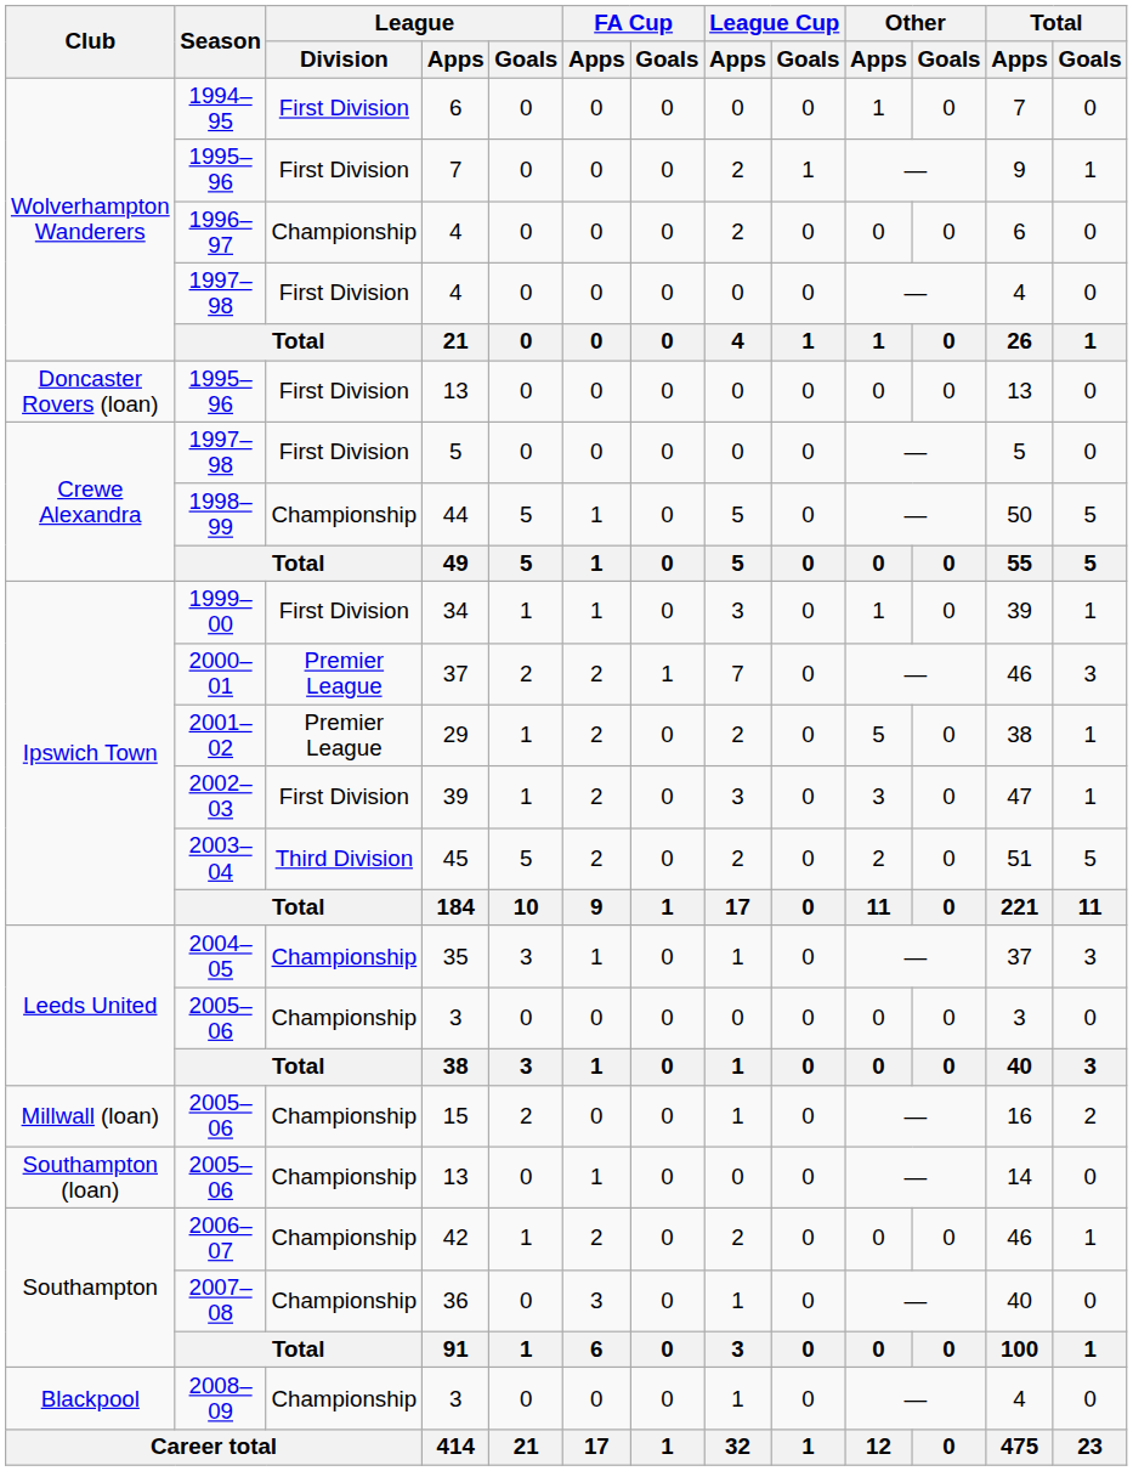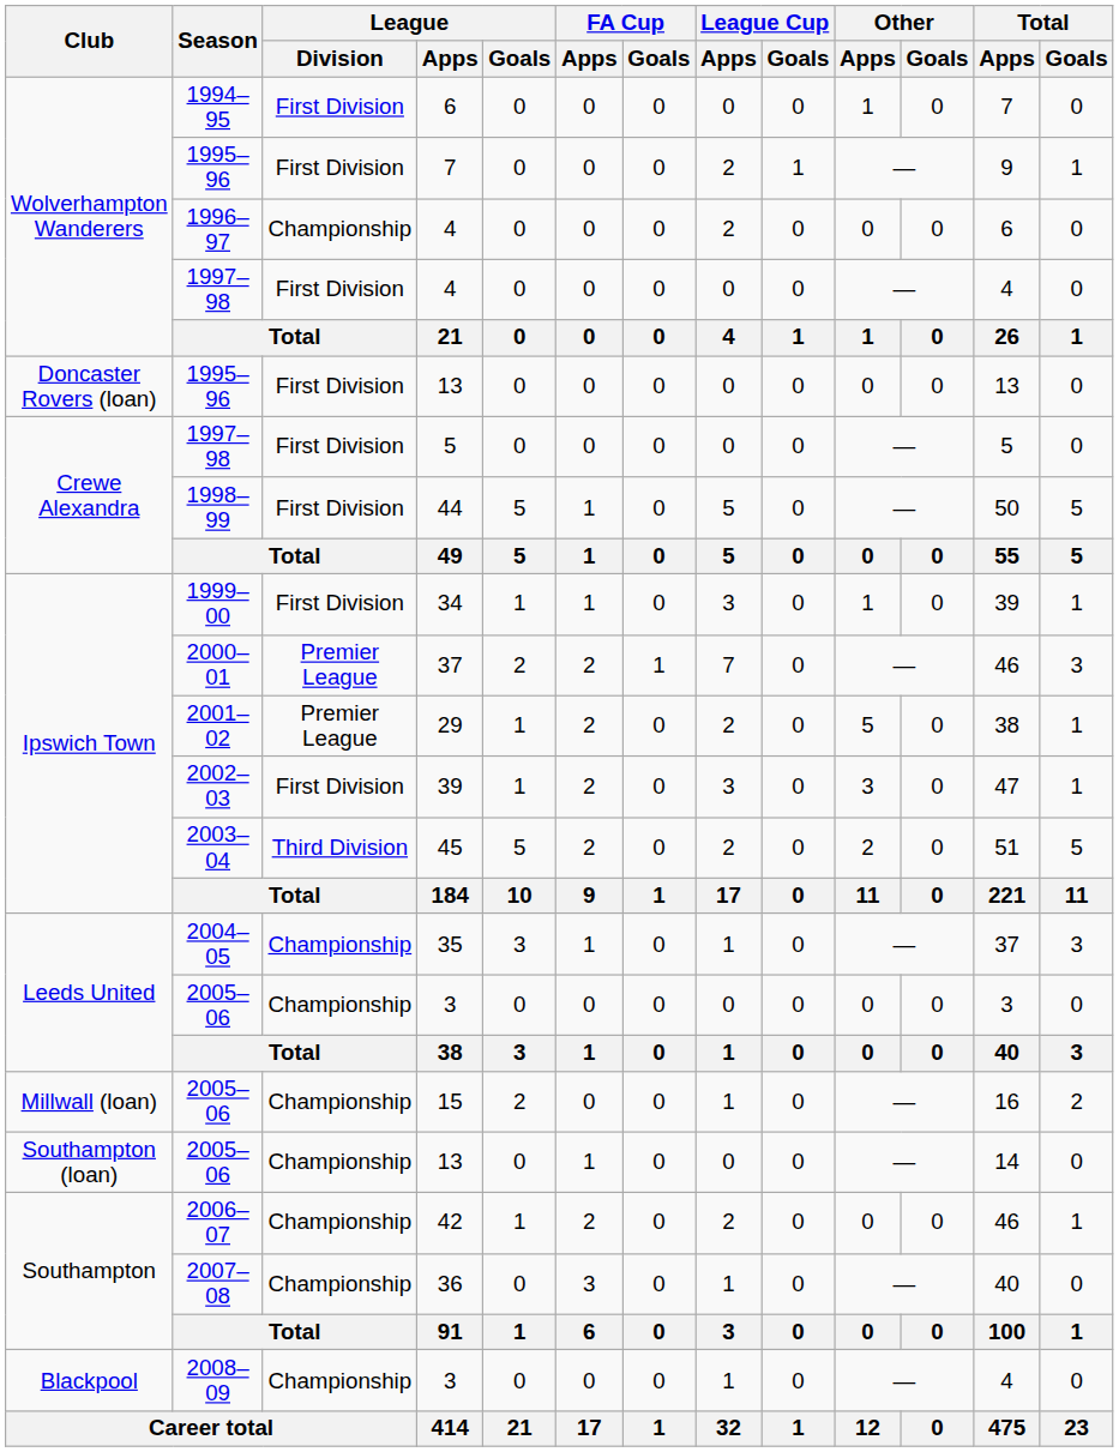44 | League / Division: Championship -> First Division
